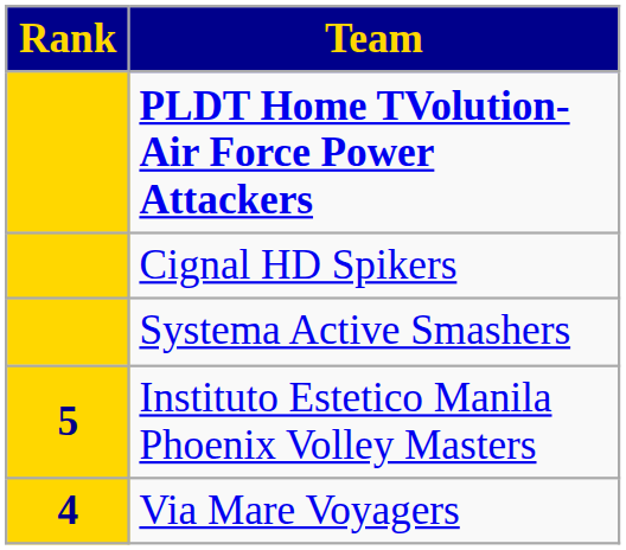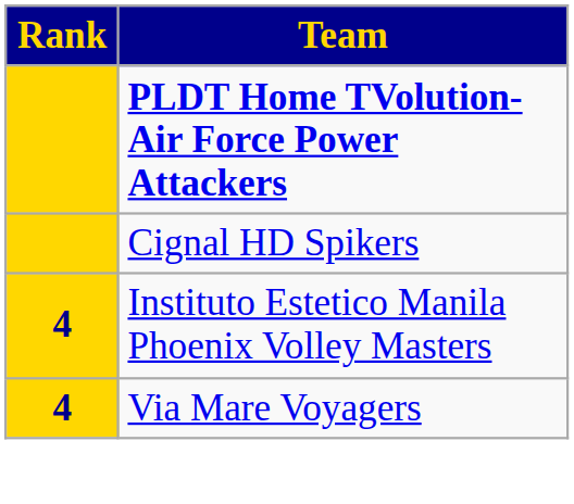- row: Systema Active Smashers
Instituto Estetico Manila Phoenix Volley Masters | Rank: 5 -> 4
